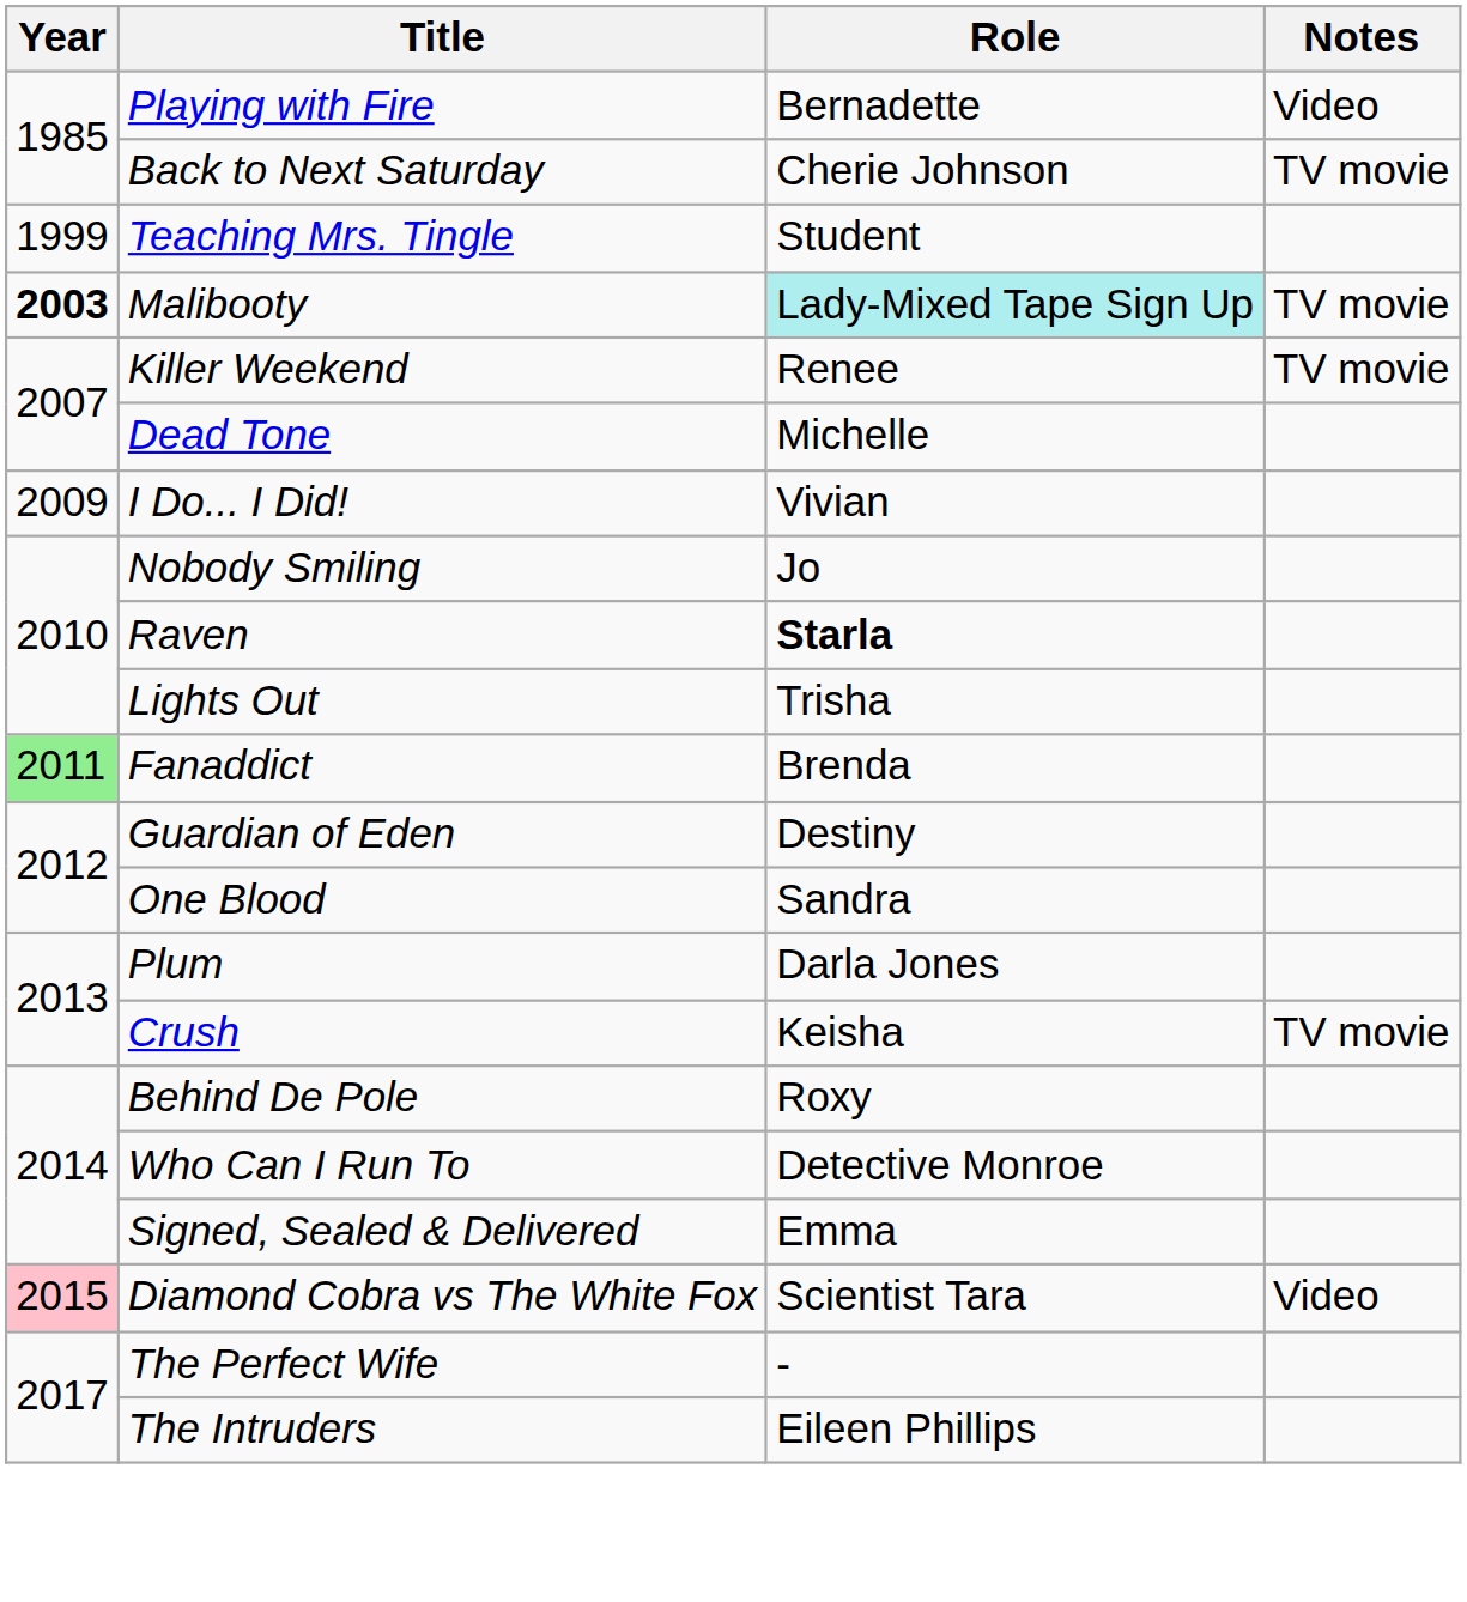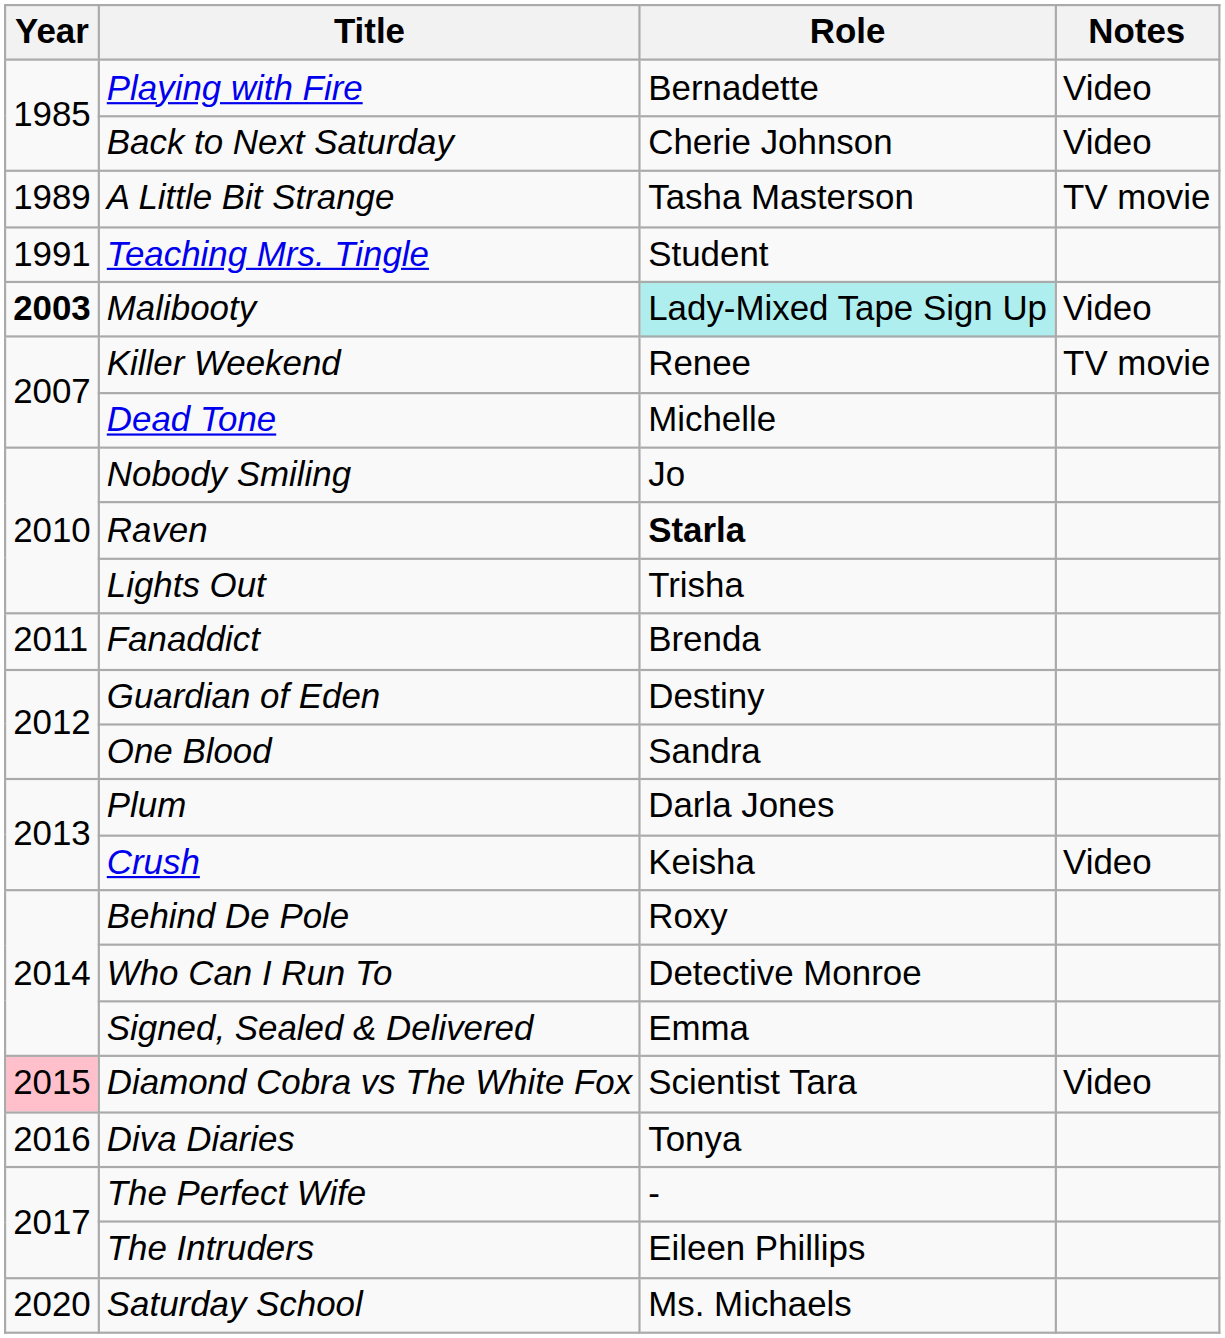Back to Next Saturday | Notes: TV movie -> Video
+ row: 1989 | A Little Bit Strange | Tasha Masterson | TV movie
Teaching Mrs. Tingle | Year: 1999 -> 1991
Malibooty | Notes: TV movie -> Video
- row: 2009 | I Do... I Did! | Vivian
Fanaddict | Year: lightgreen background -> no background
Crush | Notes: TV movie -> Video
+ row: 2016 | Diva Diaries | Tonya
+ row: 2020 | Saturday School | Ms. Michaels
